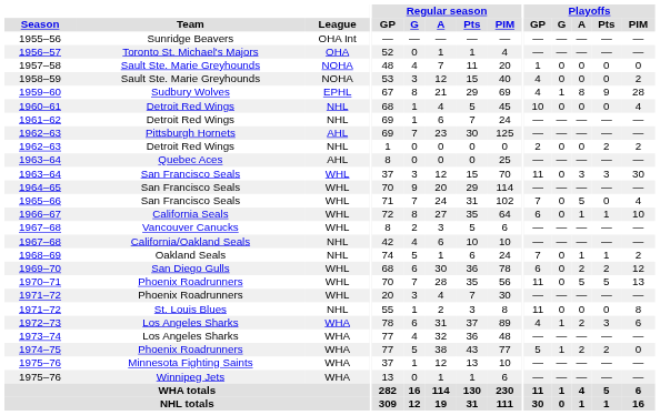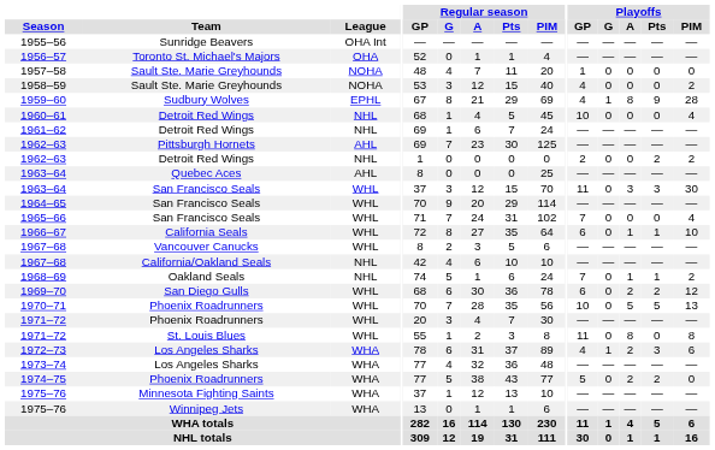1965–66 | Playoffs / A: 5 -> 0
1970–71 | Playoffs / GP: 11 -> 10
1971–72 / St. Louis Blues | League: NHL -> WHL
1971–72 / St. Louis Blues | Playoffs / A: 0 -> 8
1974–75 | Playoffs / G: 1 -> 0
